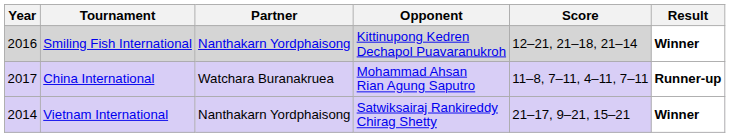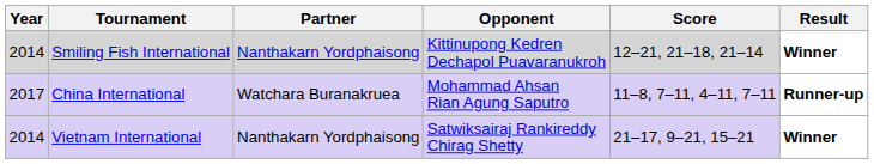Smiling Fish International | Year: 2016 -> 2014
